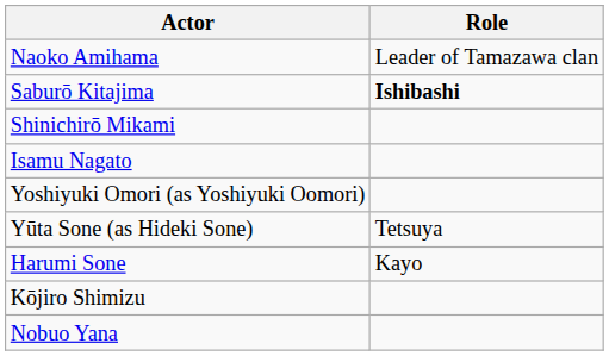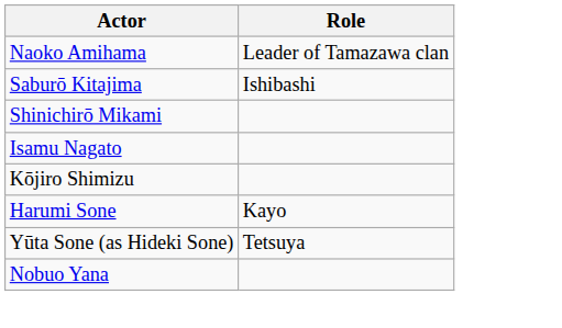Saburō Kitajima | Role: bold -> normal
- row: Yoshiyuki Omori (as Yoshiyuki Oomori)
rows swapped: Kōjiro Shimizu <-> Yūta Sone (as Hideki Sone)
